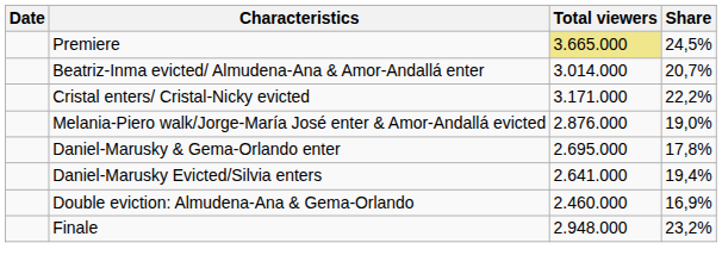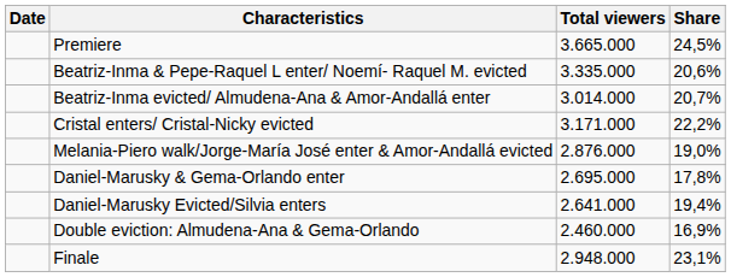Premiere | Total viewers: khaki background -> no background
+ row: Beatriz-Inma & Pepe-Raquel L enter/ Noemí- Raquel M. evicted | 3.335.000 | 20,6%
Finale | Share: 23,2% -> 23,1%
